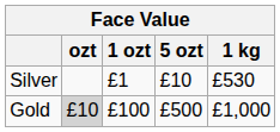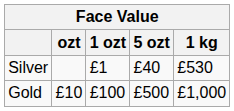Silver | 5 ozt: £10 -> £40
Gold | ozt: lightgrey background -> no background
